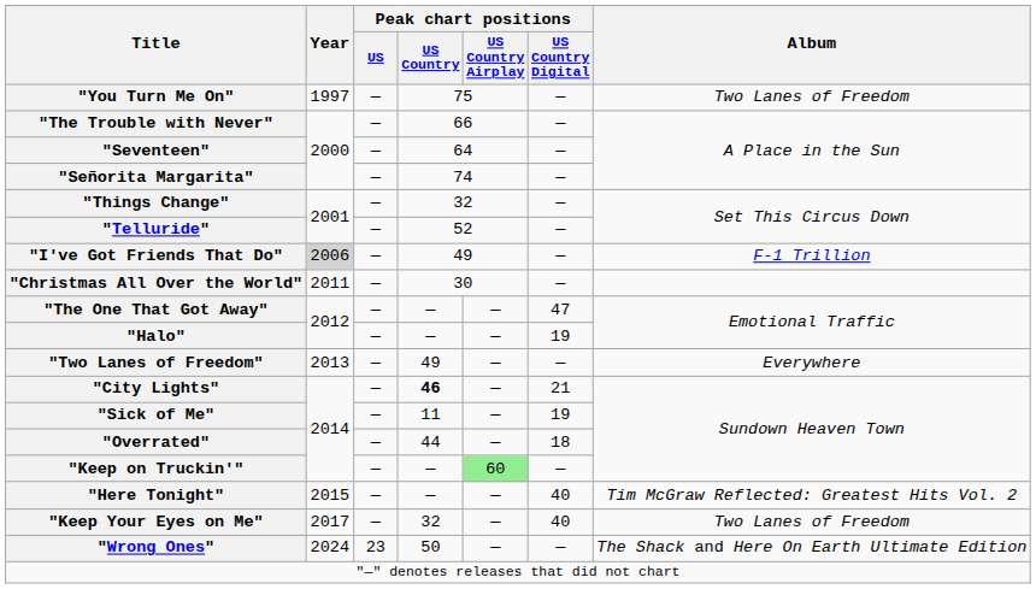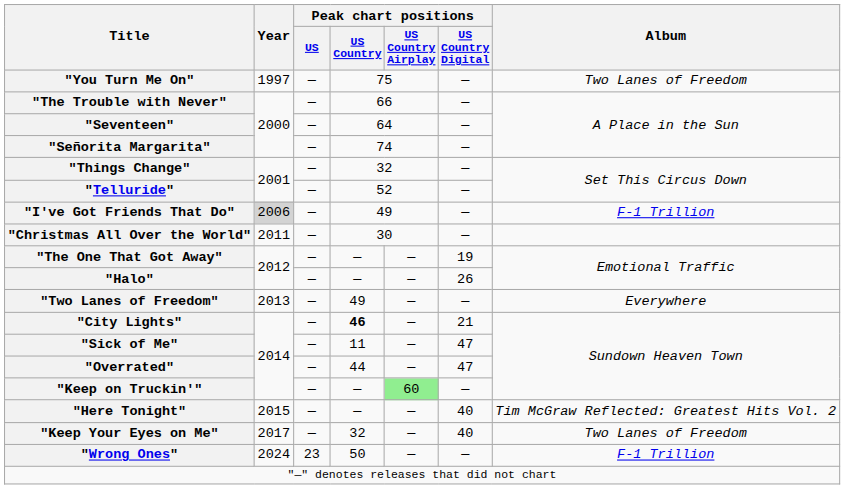"The One That Got Away" | Peak chart positions / US Country Digital: 47 -> 19
"Halo" | Peak chart positions / US Country Digital: 19 -> 26
"Sick of Me" | Peak chart positions / US Country Digital: 19 -> 47
"Overrated" | Peak chart positions / US Country Digital: 18 -> 47
"Wrong Ones" | Album: The Shack and Here On Earth Ultimate Edition -> F-1 Trillion
